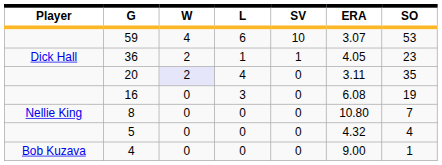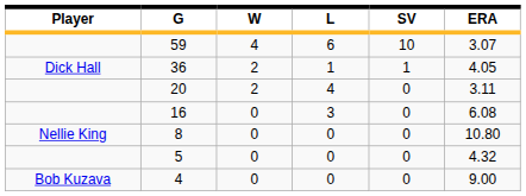- column: SO | 53 | 23 | 35 | 19 | 7 | 4 | 1
20 | W: lavender background -> no background
